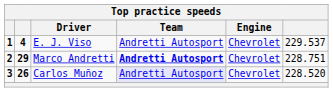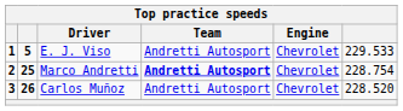E. J. Viso | column 2: 4 -> 5
E. J. Viso | column 6: 229.537 -> 229.533
Marco Andretti | column 2: 29 -> 25
Marco Andretti | column 6: 228.751 -> 228.754
Carlos Muñoz | Team: lavender background -> no background
